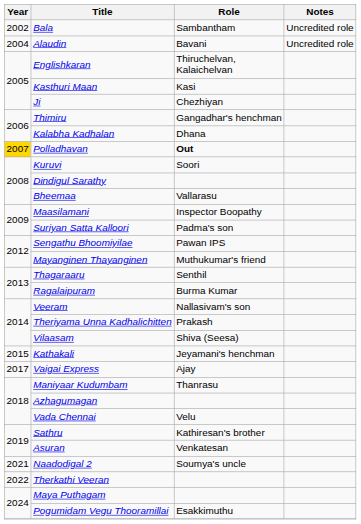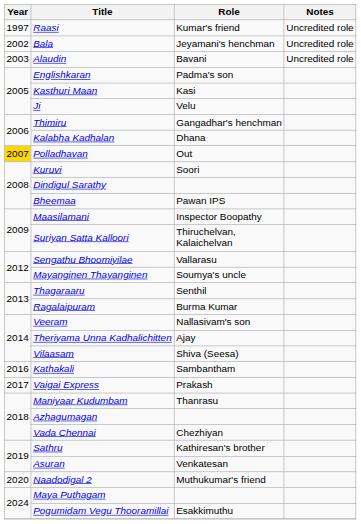+ row: 1997 | Raasi | Kumar's friend | Uncredited role
Bala | Role: Sambantham -> Jeyamani's henchman
Alaudin | Year: 2004 -> 2003
Englishkaran | Role: Thiruchelvan, Kalaichelvan -> Padma's son
Ji | Role: Chezhiyan -> Velu
Polladhavan | Role: bold -> normal
Bheemaa | Role: Vallarasu -> Pawan IPS
Suriyan Satta Kalloori | Role: Padma's son -> Thiruchelvan, Kalaichelvan
Sengathu Bhoomiyilae | Role: Pawan IPS -> Vallarasu
Mayanginen Thayanginen | Role: Muthukumar's friend -> Soumya's uncle
Theriyama Unna Kadhalichitten | Role: Prakash -> Ajay
Kathakali | Year: 2015 -> 2016
Kathakali | Role: Jeyamani's henchman -> Sambantham
Vaigai Express | Role: Ajay -> Prakash
Vada Chennai | Role: Velu -> Chezhiyan
Naadodigal 2 | Year: 2021 -> 2020
Naadodigal 2 | Role: Soumya's uncle -> Muthukumar's friend
- row: 2022 | Therkathi Veeran
